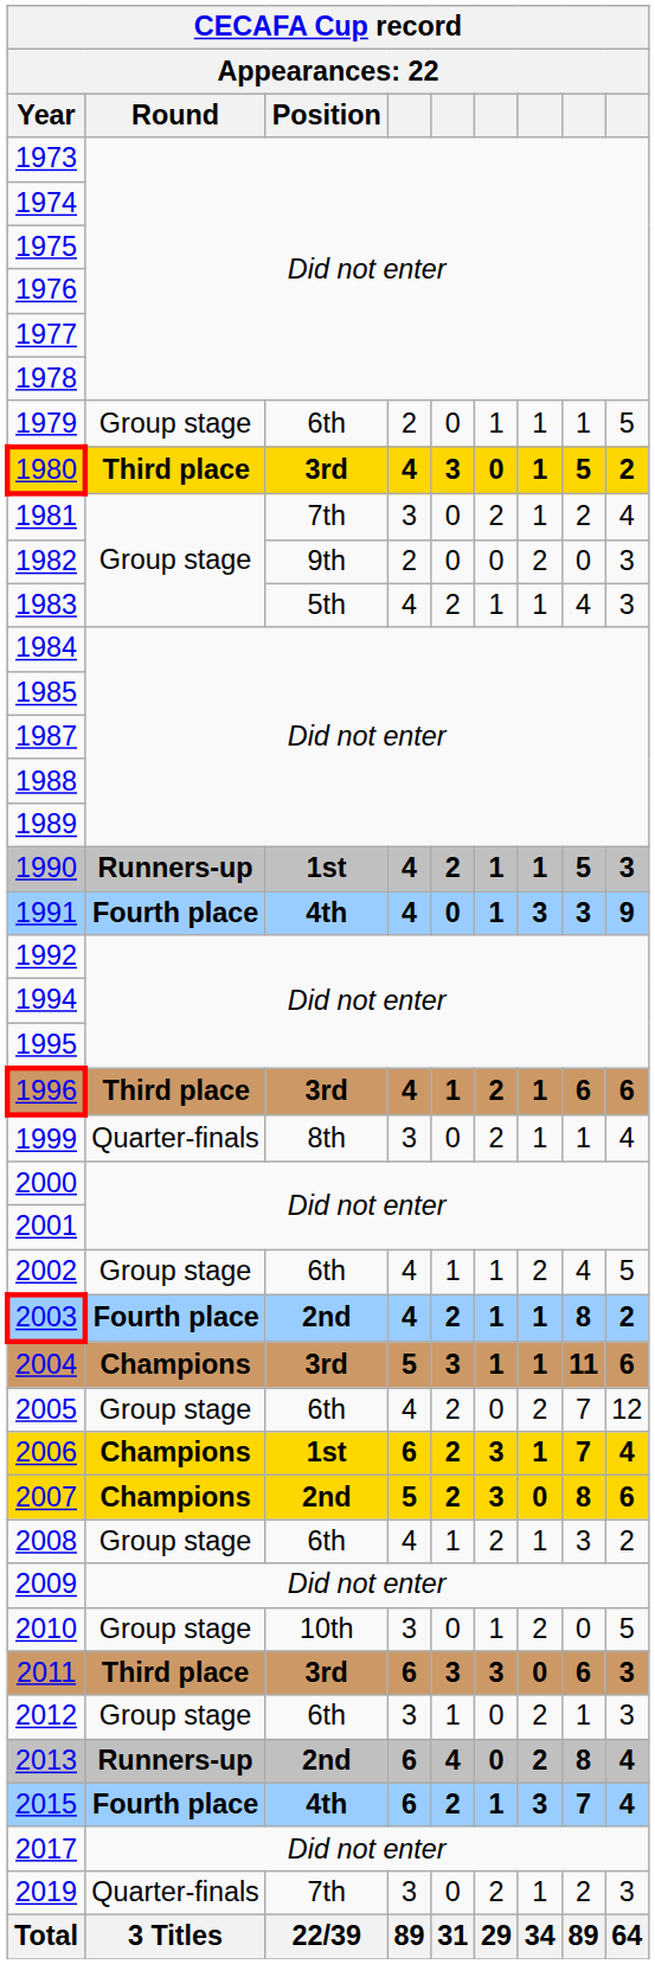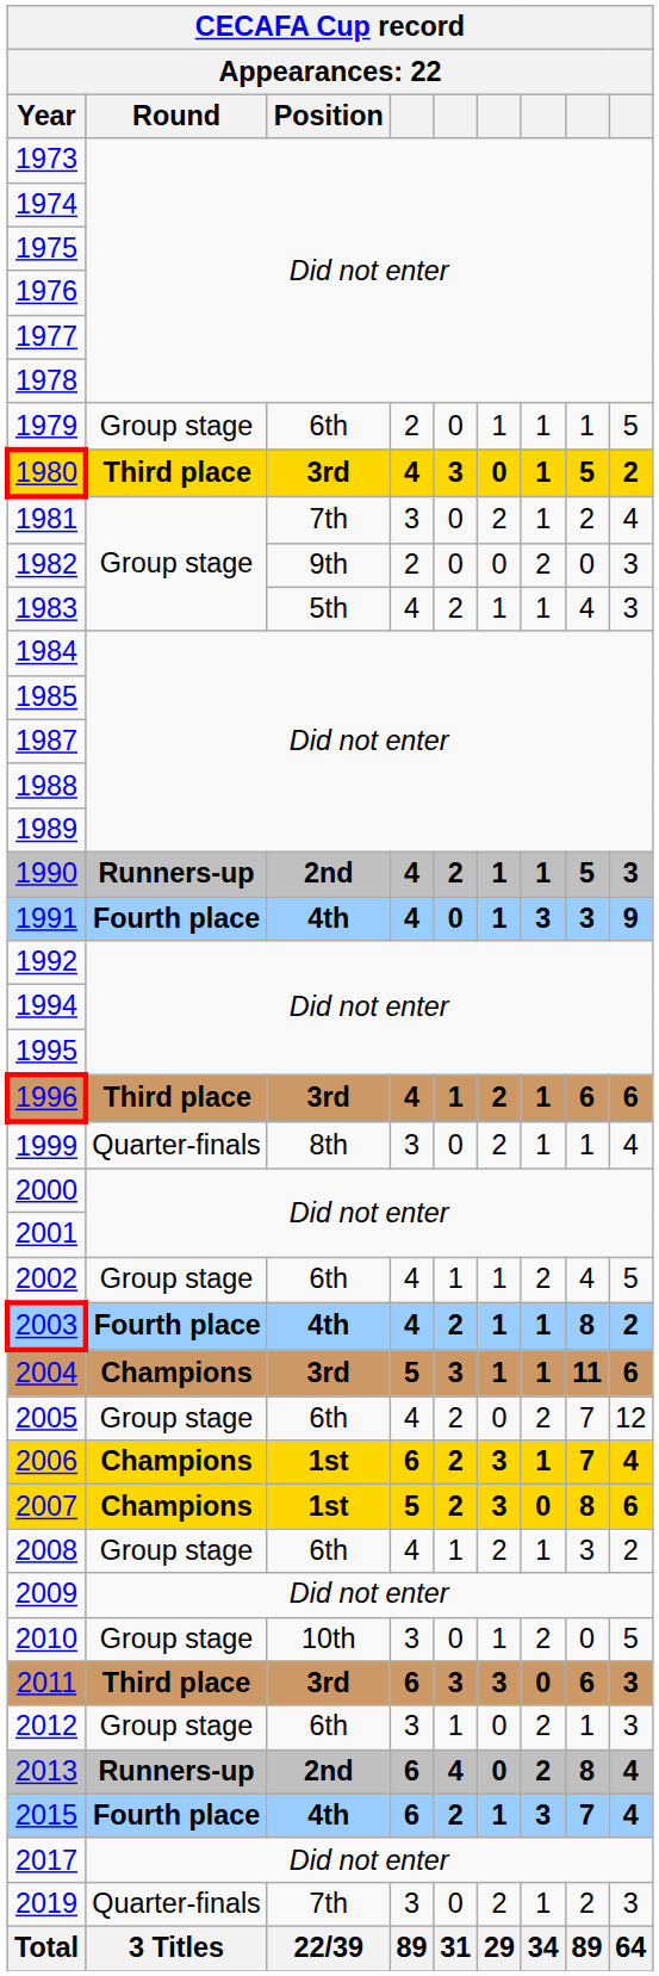1990 | Position: 1st -> 2nd
2003 | Position: 2nd -> 4th
2007 | Position: 2nd -> 1st
